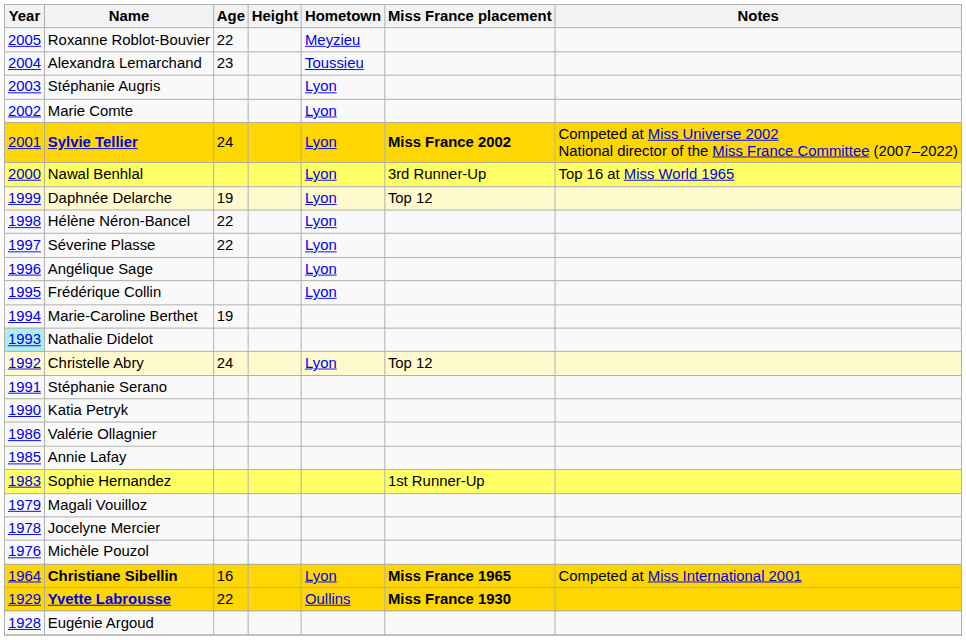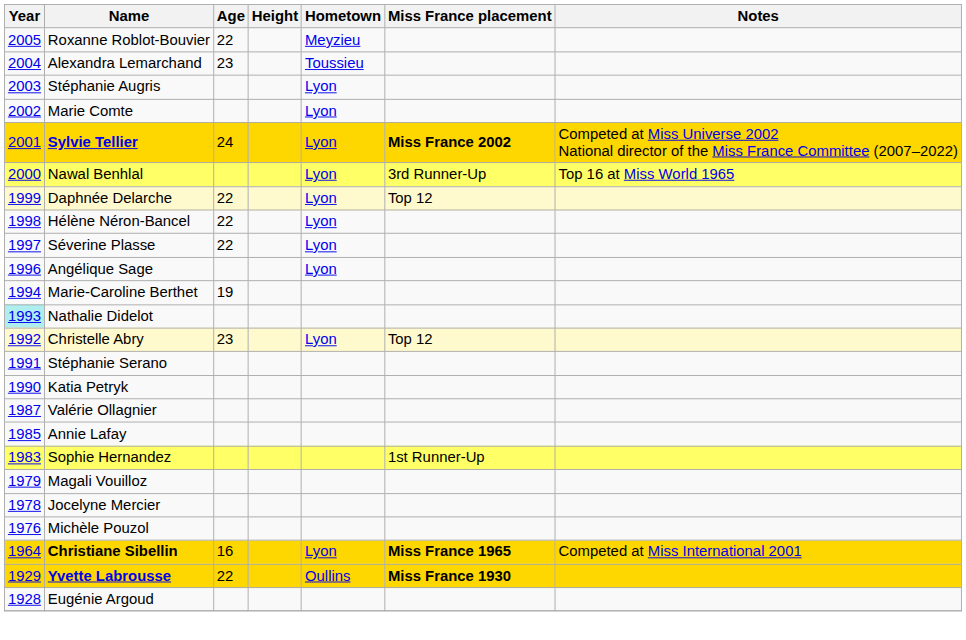Daphnée Delarche | Age: 19 -> 22
- row: 1995 | Frédérique Collin | Lyon
Christelle Abry | Age: 24 -> 23
Valérie Ollagnier | Year: 1986 -> 1987
